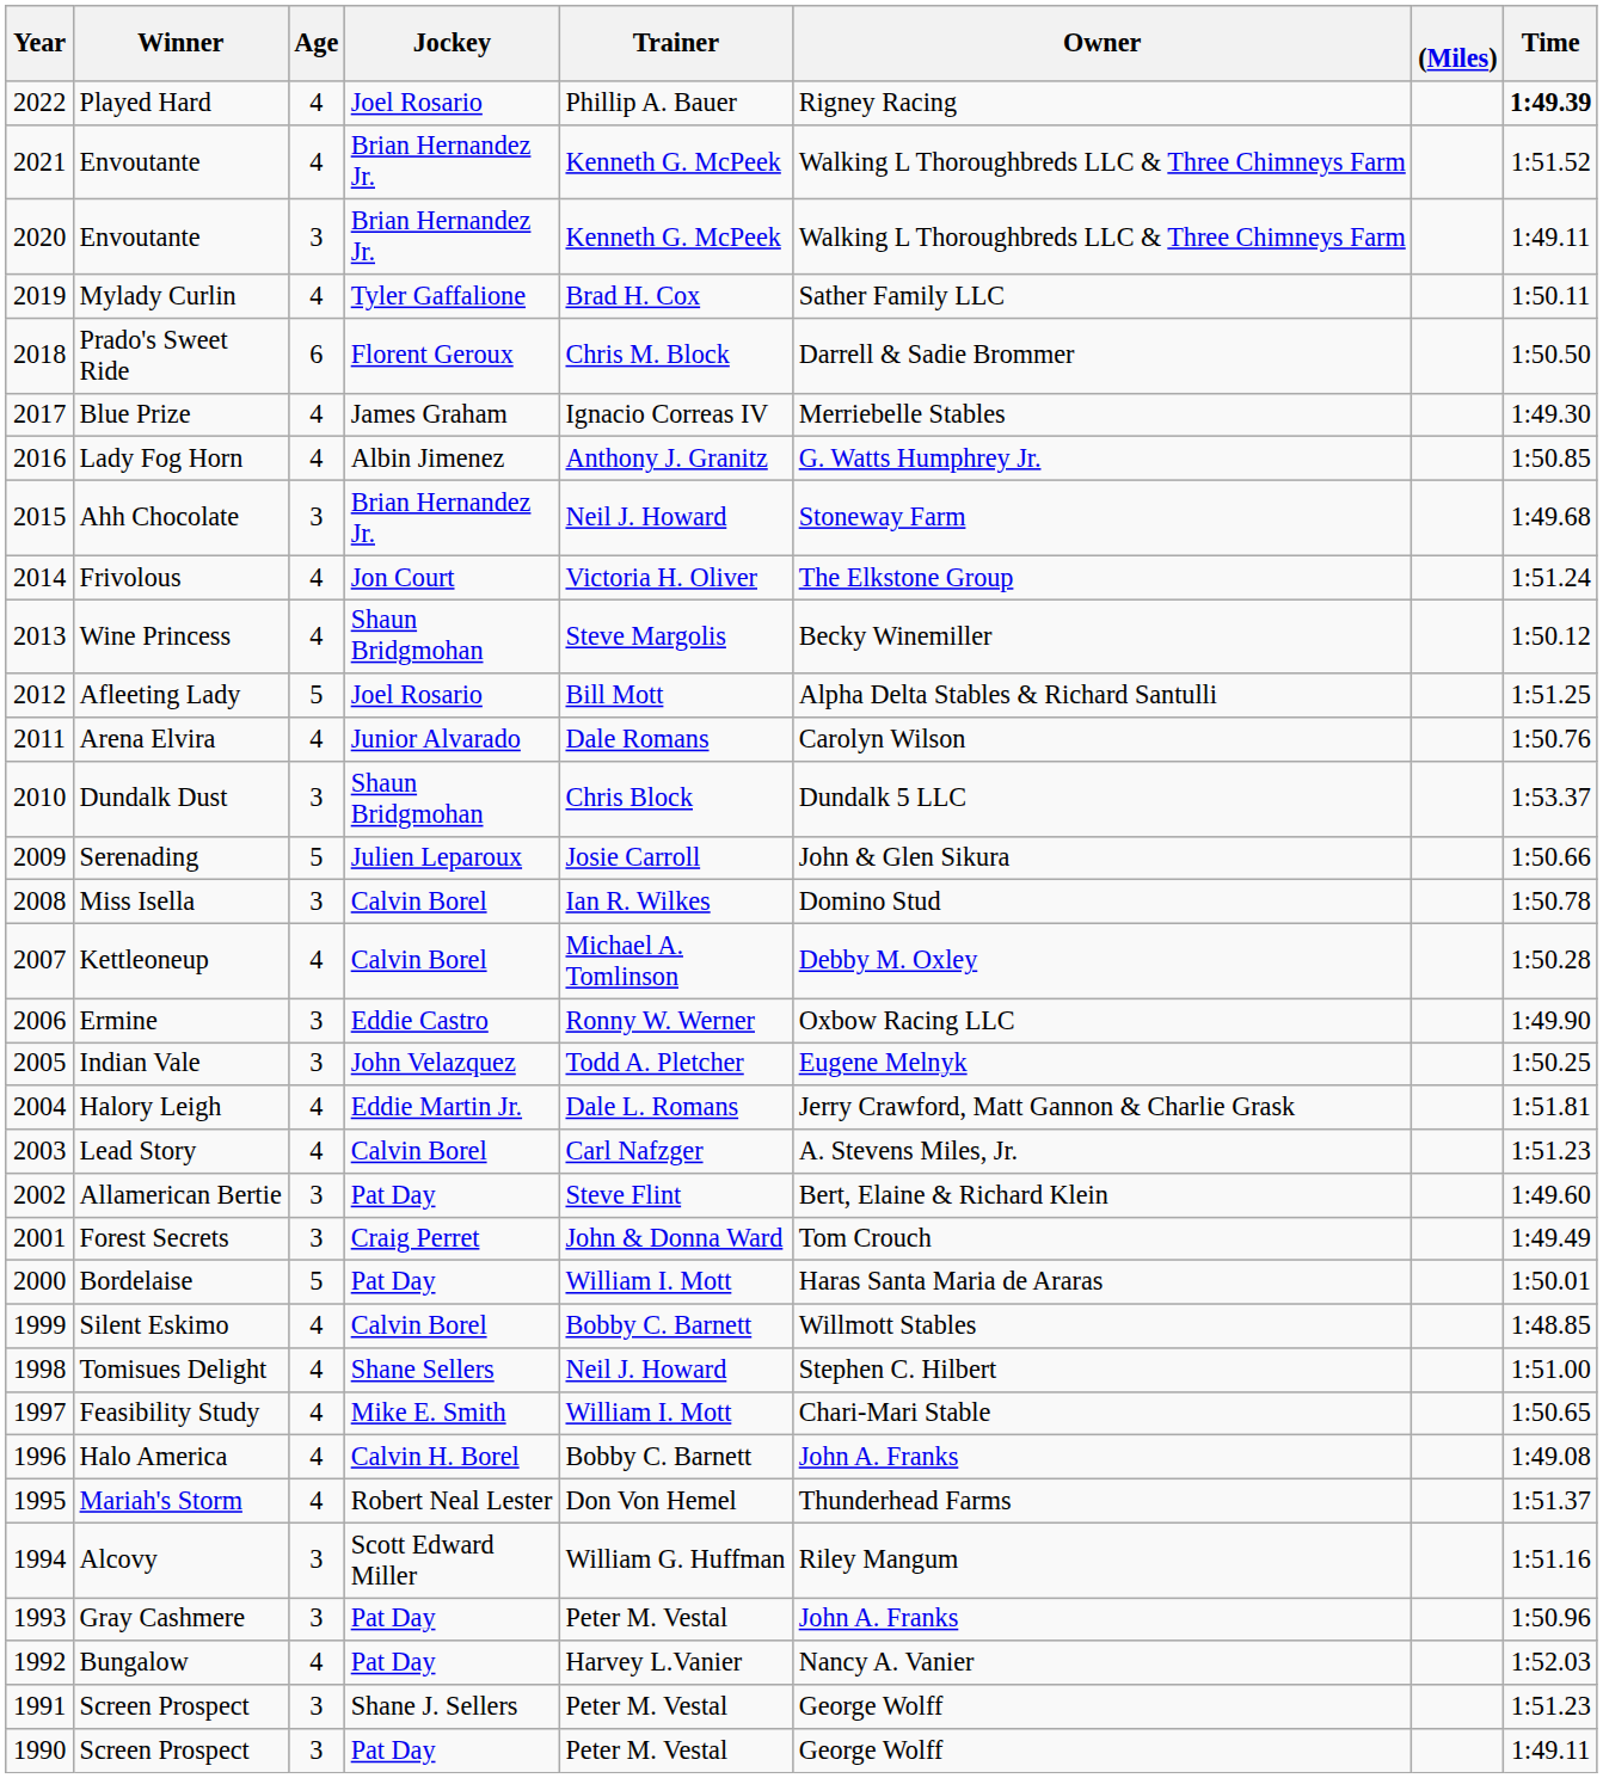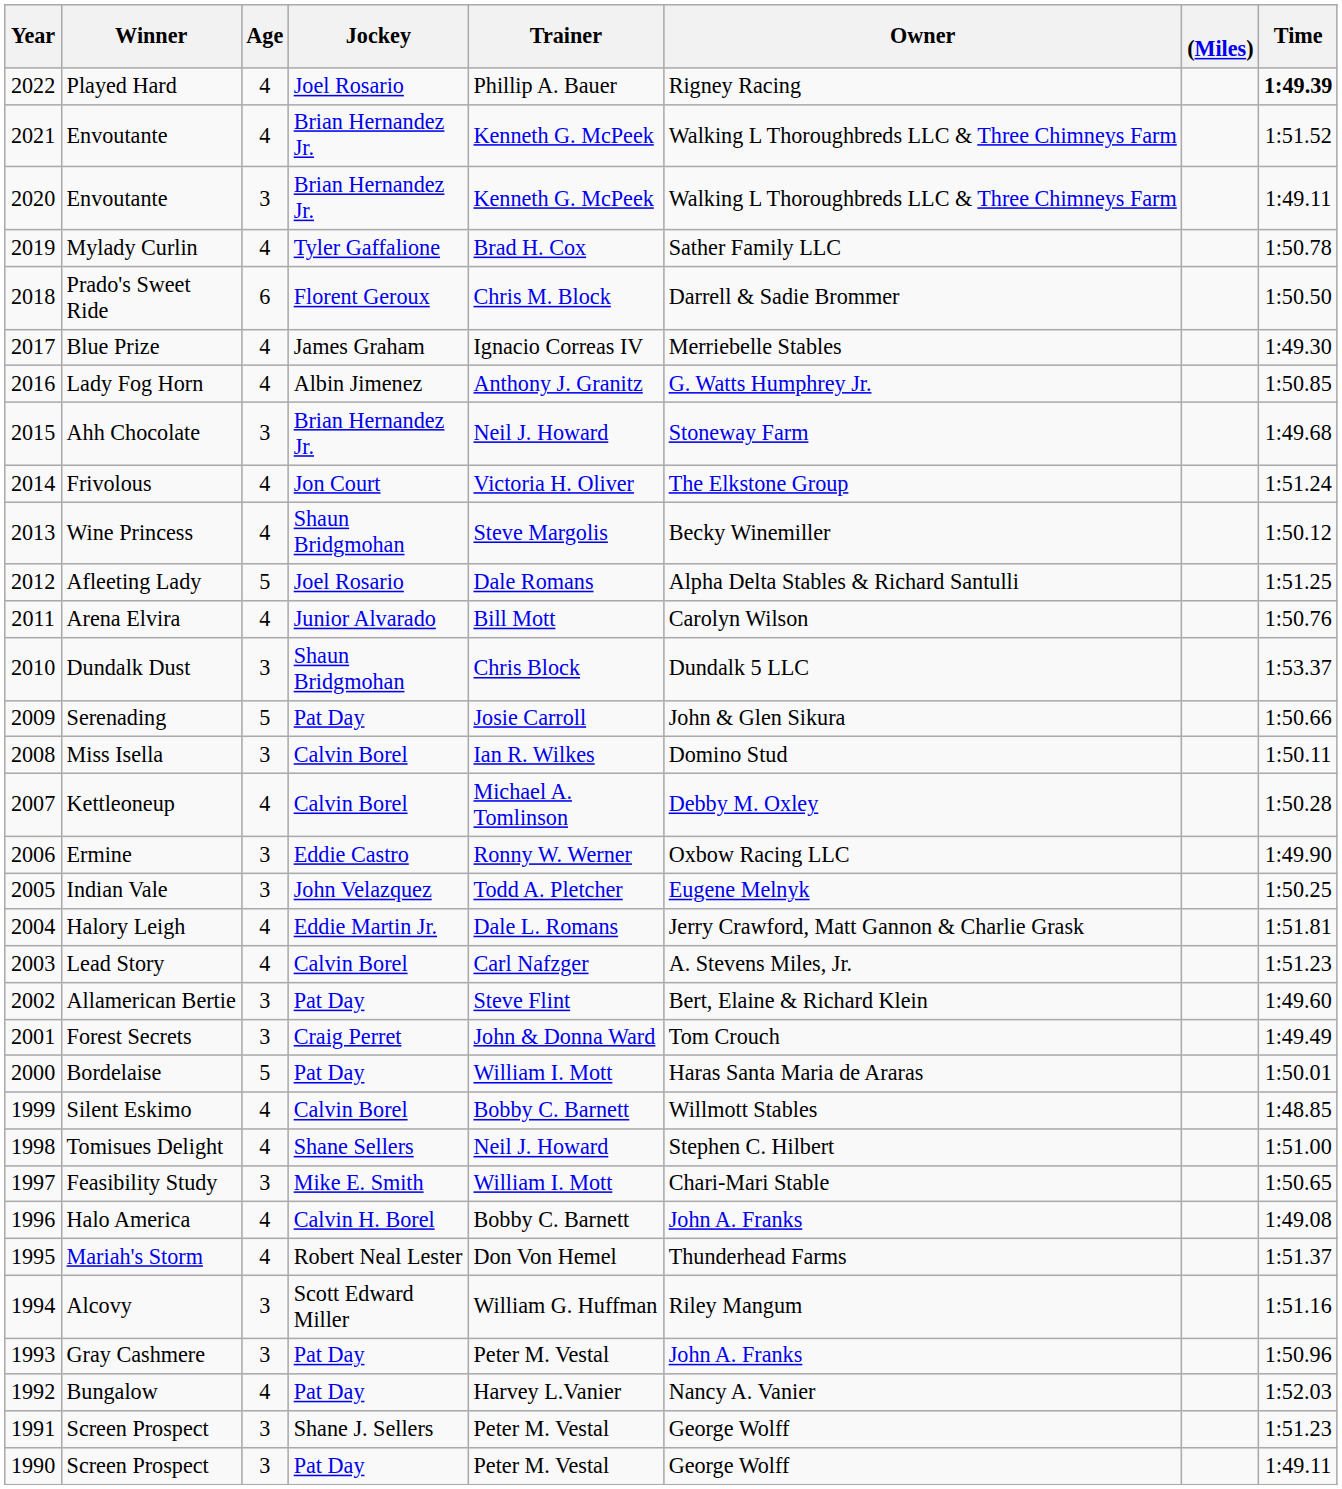Mylady Curlin | Time: 1:50.11 -> 1:50.78
Afleeting Lady | Trainer: Bill Mott -> Dale Romans
Arena Elvira | Trainer: Dale Romans -> Bill Mott
Serenading | Jockey: Julien Leparoux -> Pat Day
Miss Isella | Time: 1:50.78 -> 1:50.11
Feasibility Study | Age: 4 -> 3
